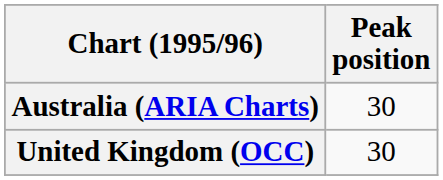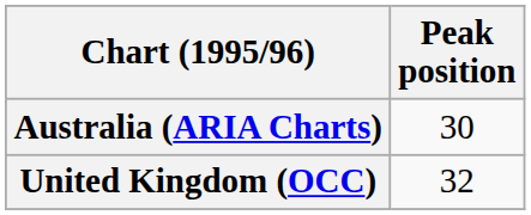United Kingdom (OCC) | Peak position: 30 -> 32
